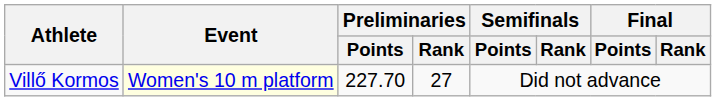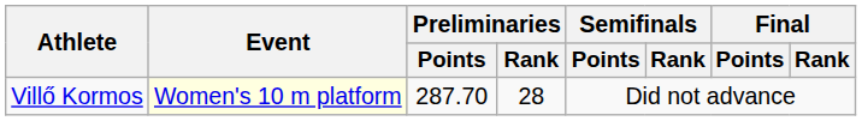Villő Kormos | Preliminaries / Points: 227.70 -> 287.70
Villő Kormos | Preliminaries / Rank: 27 -> 28
